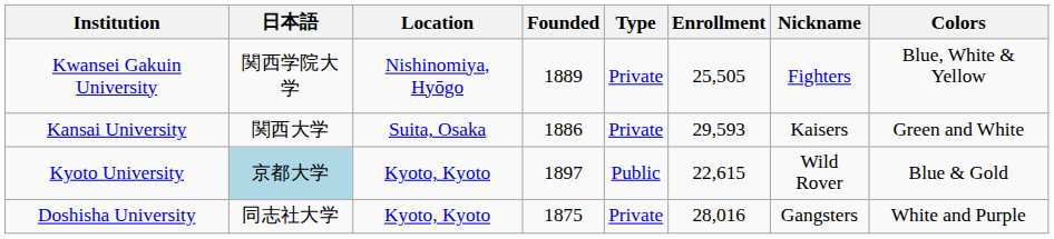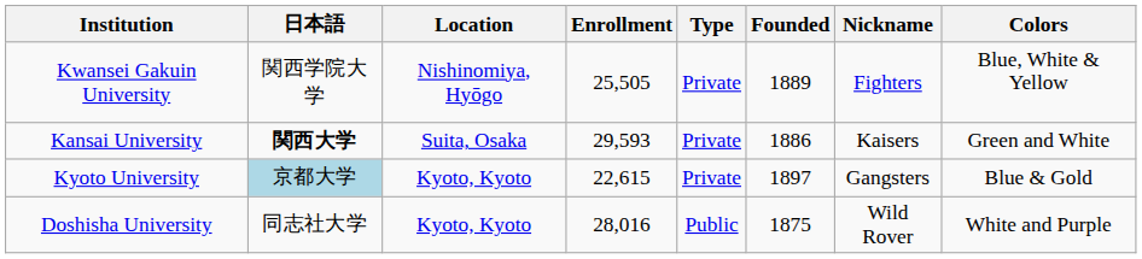columns swapped: Founded <-> Enrollment
Kansai University | 日本語: normal -> bold
Kyoto University | Type: Public -> Private
Kyoto University | Nickname: Wild Rover -> Gangsters
Doshisha University | Type: Private -> Public
Doshisha University | Nickname: Gangsters -> Wild Rover
